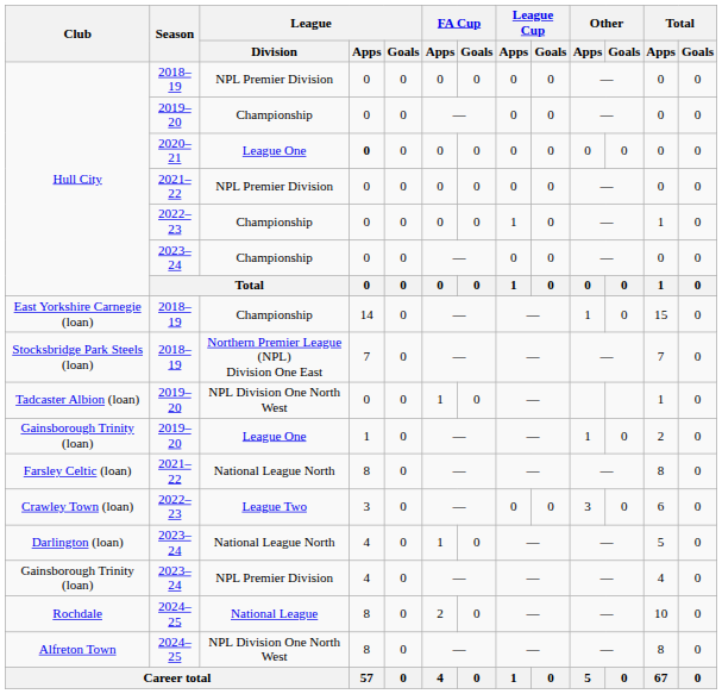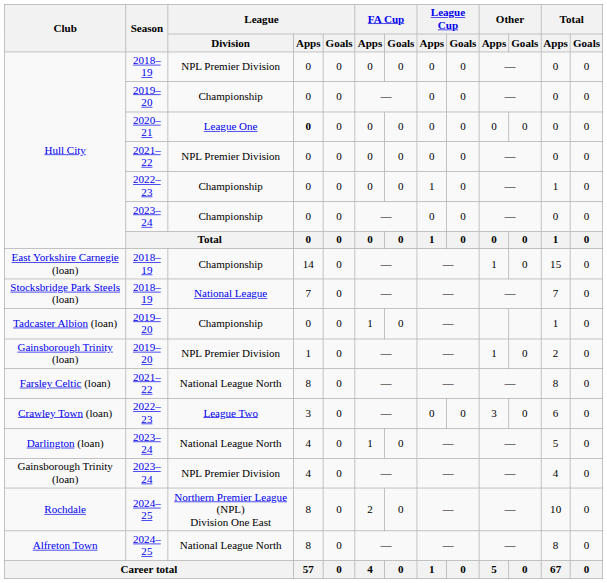Stocksbridge Park Steels (loan) | League / Division: Northern Premier League (NPL) Division One East -> National League
Tadcaster Albion (loan) | League / Division: NPL Division One North West -> Championship
Gainsborough Trinity (loan) / 2019–20 | League / Division: League One -> NPL Premier Division
Rochdale | League / Division: National League -> Northern Premier League (NPL) Division One East
Alfreton Town | League / Division: NPL Division One North West -> National League North
